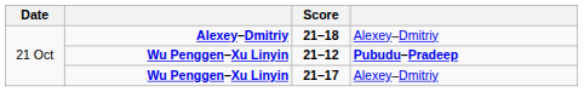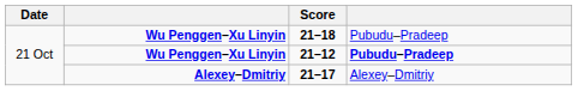21–18 | column 2: Alexey–Dmitriy -> Wu Penggen–Xu Linyin
21–18 | column 4: Alexey–Dmitriy -> Pubudu–Pradeep
21–17 | column 2: Wu Penggen–Xu Linyin -> Alexey–Dmitriy
